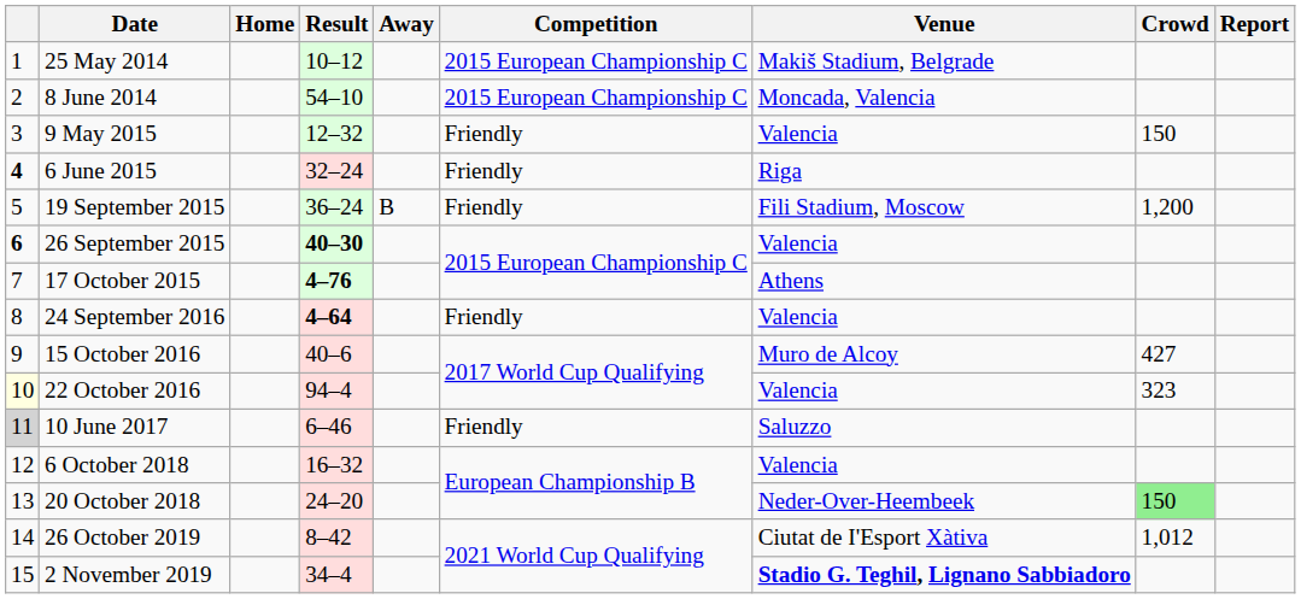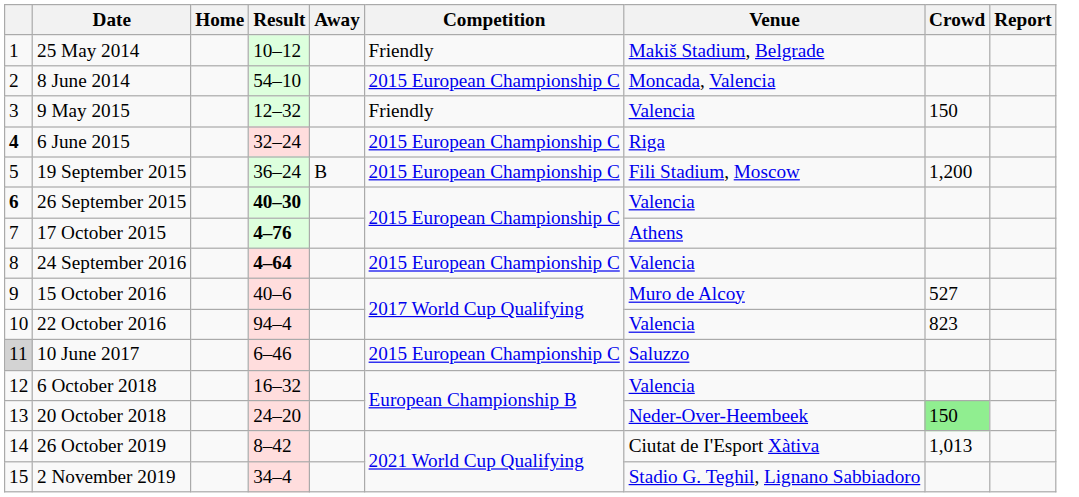25 May 2014 | Competition: 2015 European Championship C -> Friendly
6 June 2015 | Competition: Friendly -> 2015 European Championship C
19 September 2015 | Competition: Friendly -> 2015 European Championship C
24 September 2016 | Competition: Friendly -> 2015 European Championship C
15 October 2016 | Crowd: 427 -> 527
22 October 2016 | column 1: lightyellow background -> no background
22 October 2016 | Crowd: 323 -> 823
10 June 2017 | Competition: Friendly -> 2015 European Championship C
26 October 2019 | Crowd: 1,012 -> 1,013
2 November 2019 | Venue: bold -> normal
